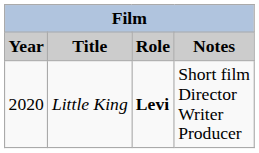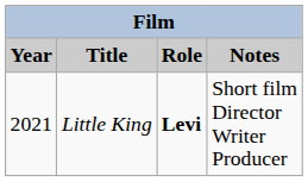Little King | Year: 2020 -> 2021
